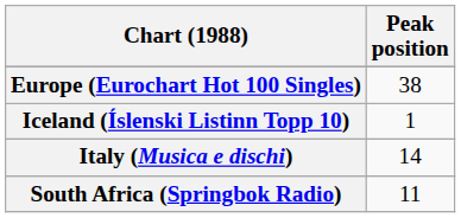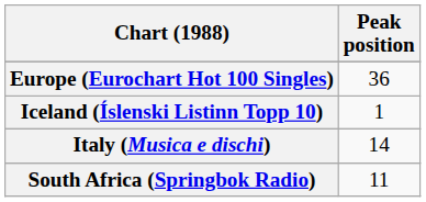Europe (Eurochart Hot 100 Singles) | Peak position: 38 -> 36
